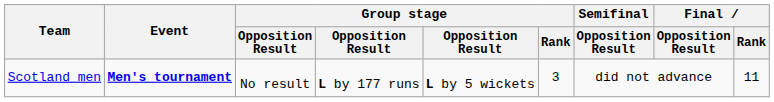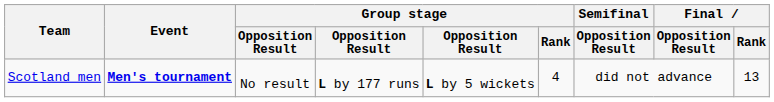Scotland men | Group stage / Rank: 3 -> 4
Scotland men | Final / Rank: 11 -> 13
